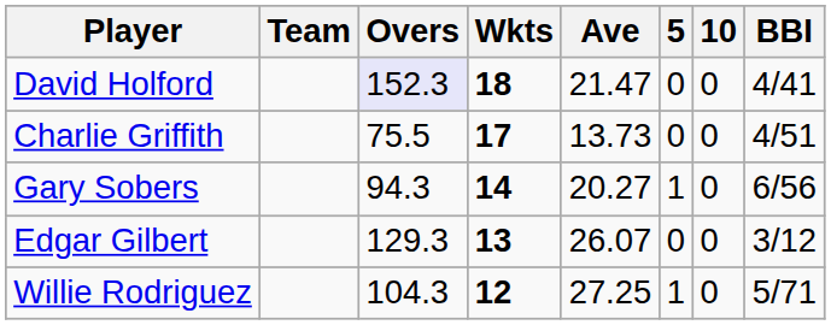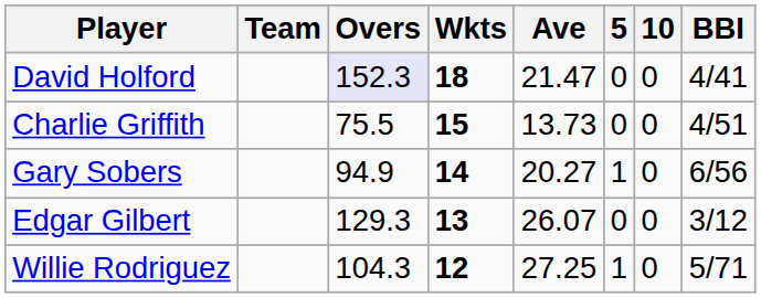Charlie Griffith | Wkts: 17 -> 15
Gary Sobers | Overs: 94.3 -> 94.9
